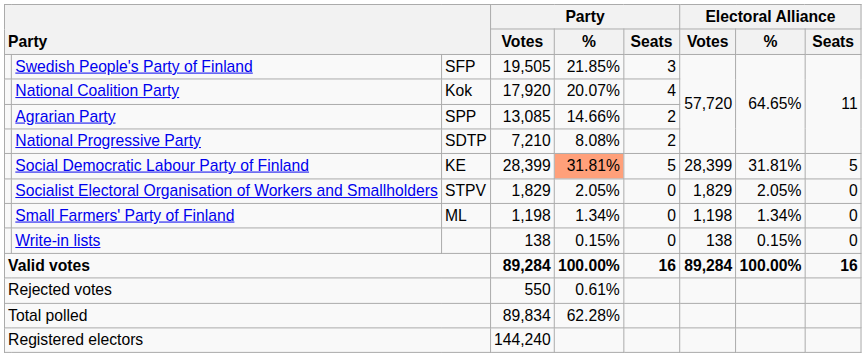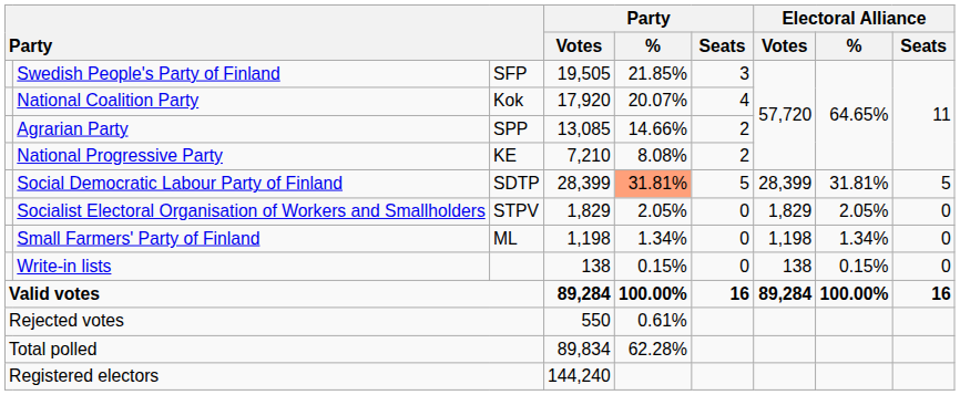National Progressive Party | column 3: SDTP -> KE
Social Democratic Labour Party of Finland | column 3: KE -> SDTP
